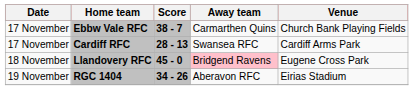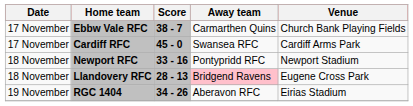Cardiff RFC | Score: 28 - 13 -> 45 - 0
+ row: 18 November | Newport RFC | 33 - 16 | Pontypridd RFC | Newport Stadium
Llandovery RFC | Score: 45 - 0 -> 28 - 13
